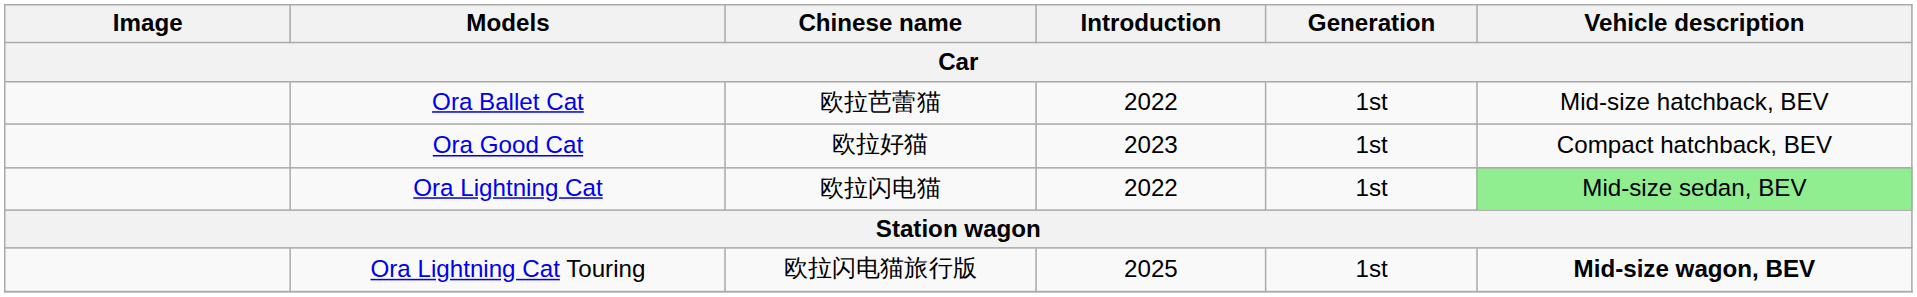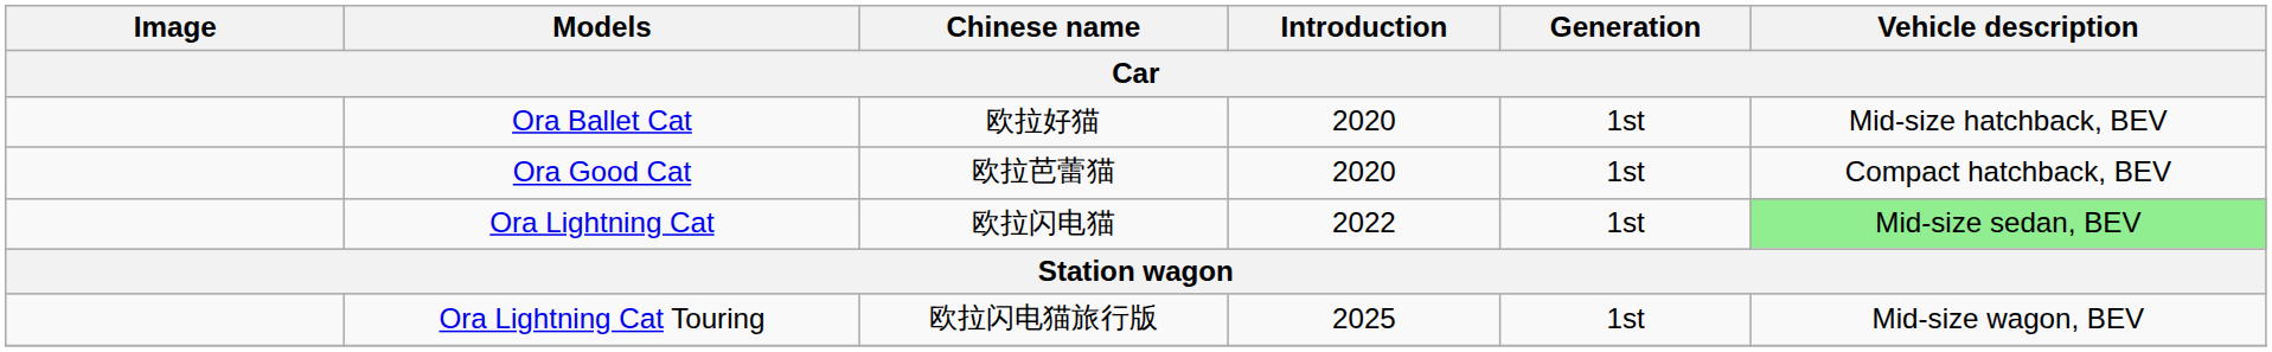Ora Ballet Cat | Chinese name: 欧拉芭蕾猫 -> 欧拉好猫
Ora Ballet Cat | Introduction: 2022 -> 2020
Ora Good Cat | Chinese name: 欧拉好猫 -> 欧拉芭蕾猫
Ora Good Cat | Introduction: 2023 -> 2020
Ora Lightning Cat Touring | Vehicle description: bold -> normal
